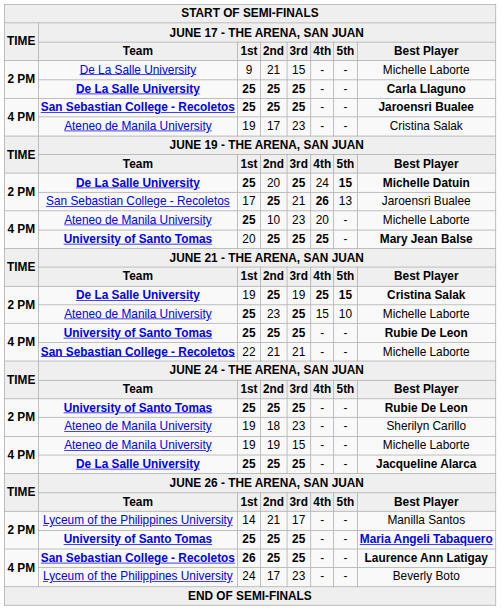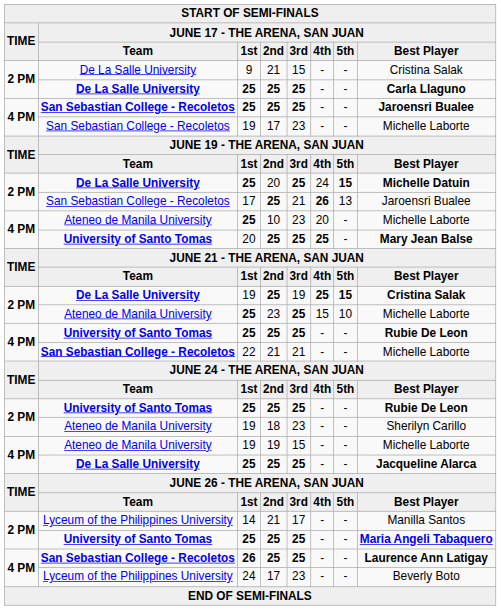9 | column 8: Michelle Laborte -> Cristina Salak
19 / 17 | column 2: Ateneo de Manila University -> San Sebastian College - Recoletos
19 / 17 | column 8: Cristina Salak -> Michelle Laborte
